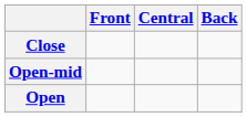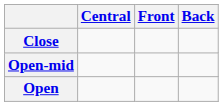columns swapped: Front <-> Central
